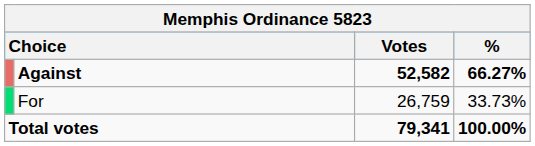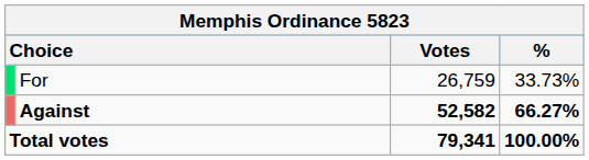rows swapped: Against <-> For
